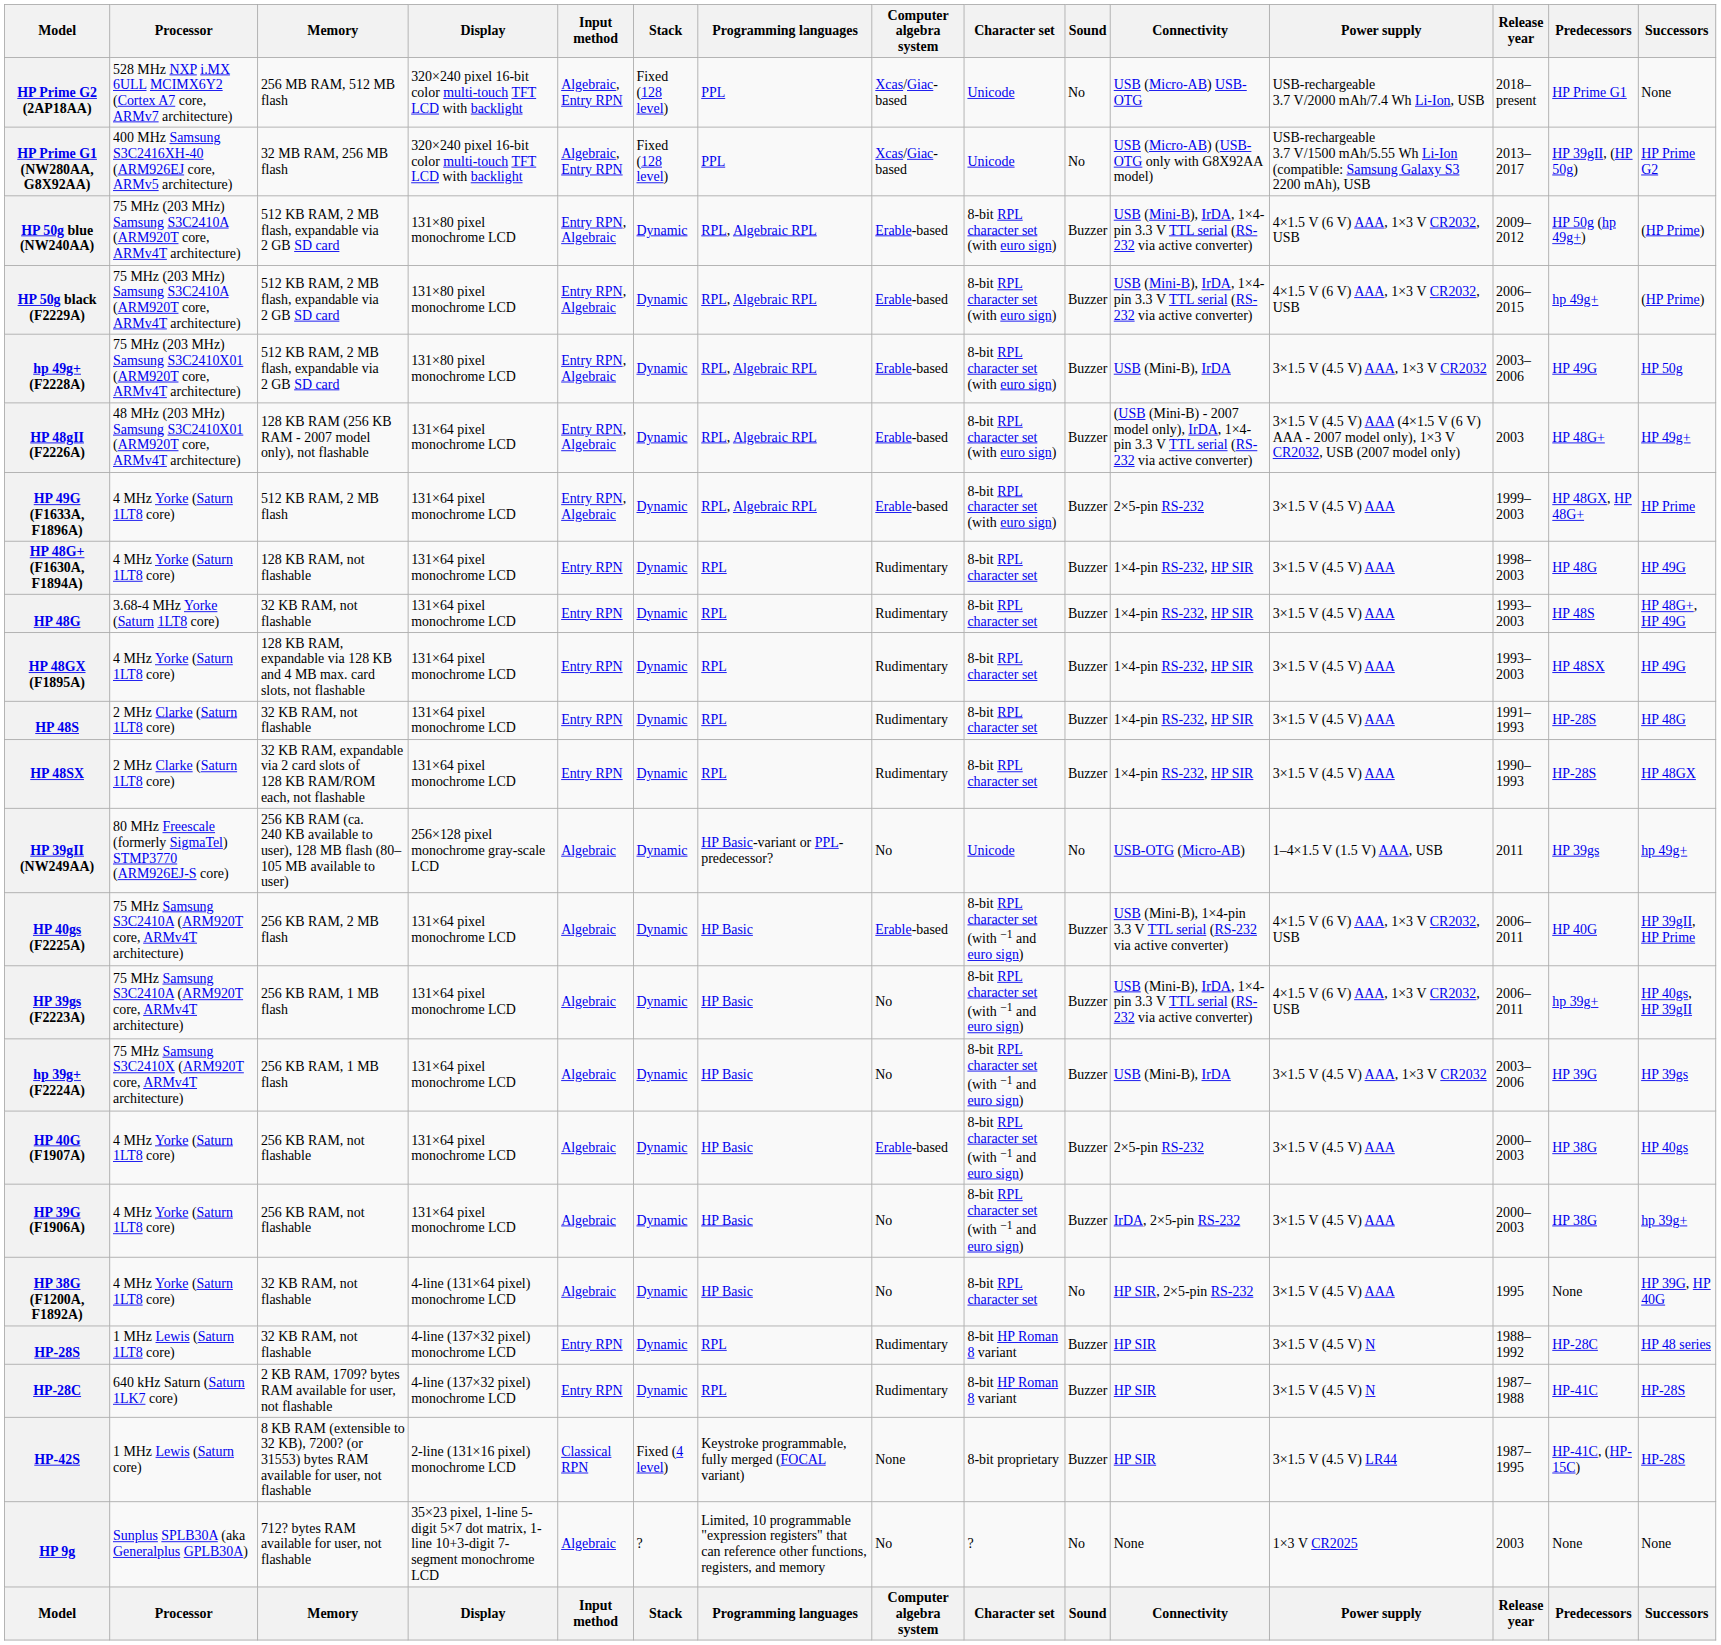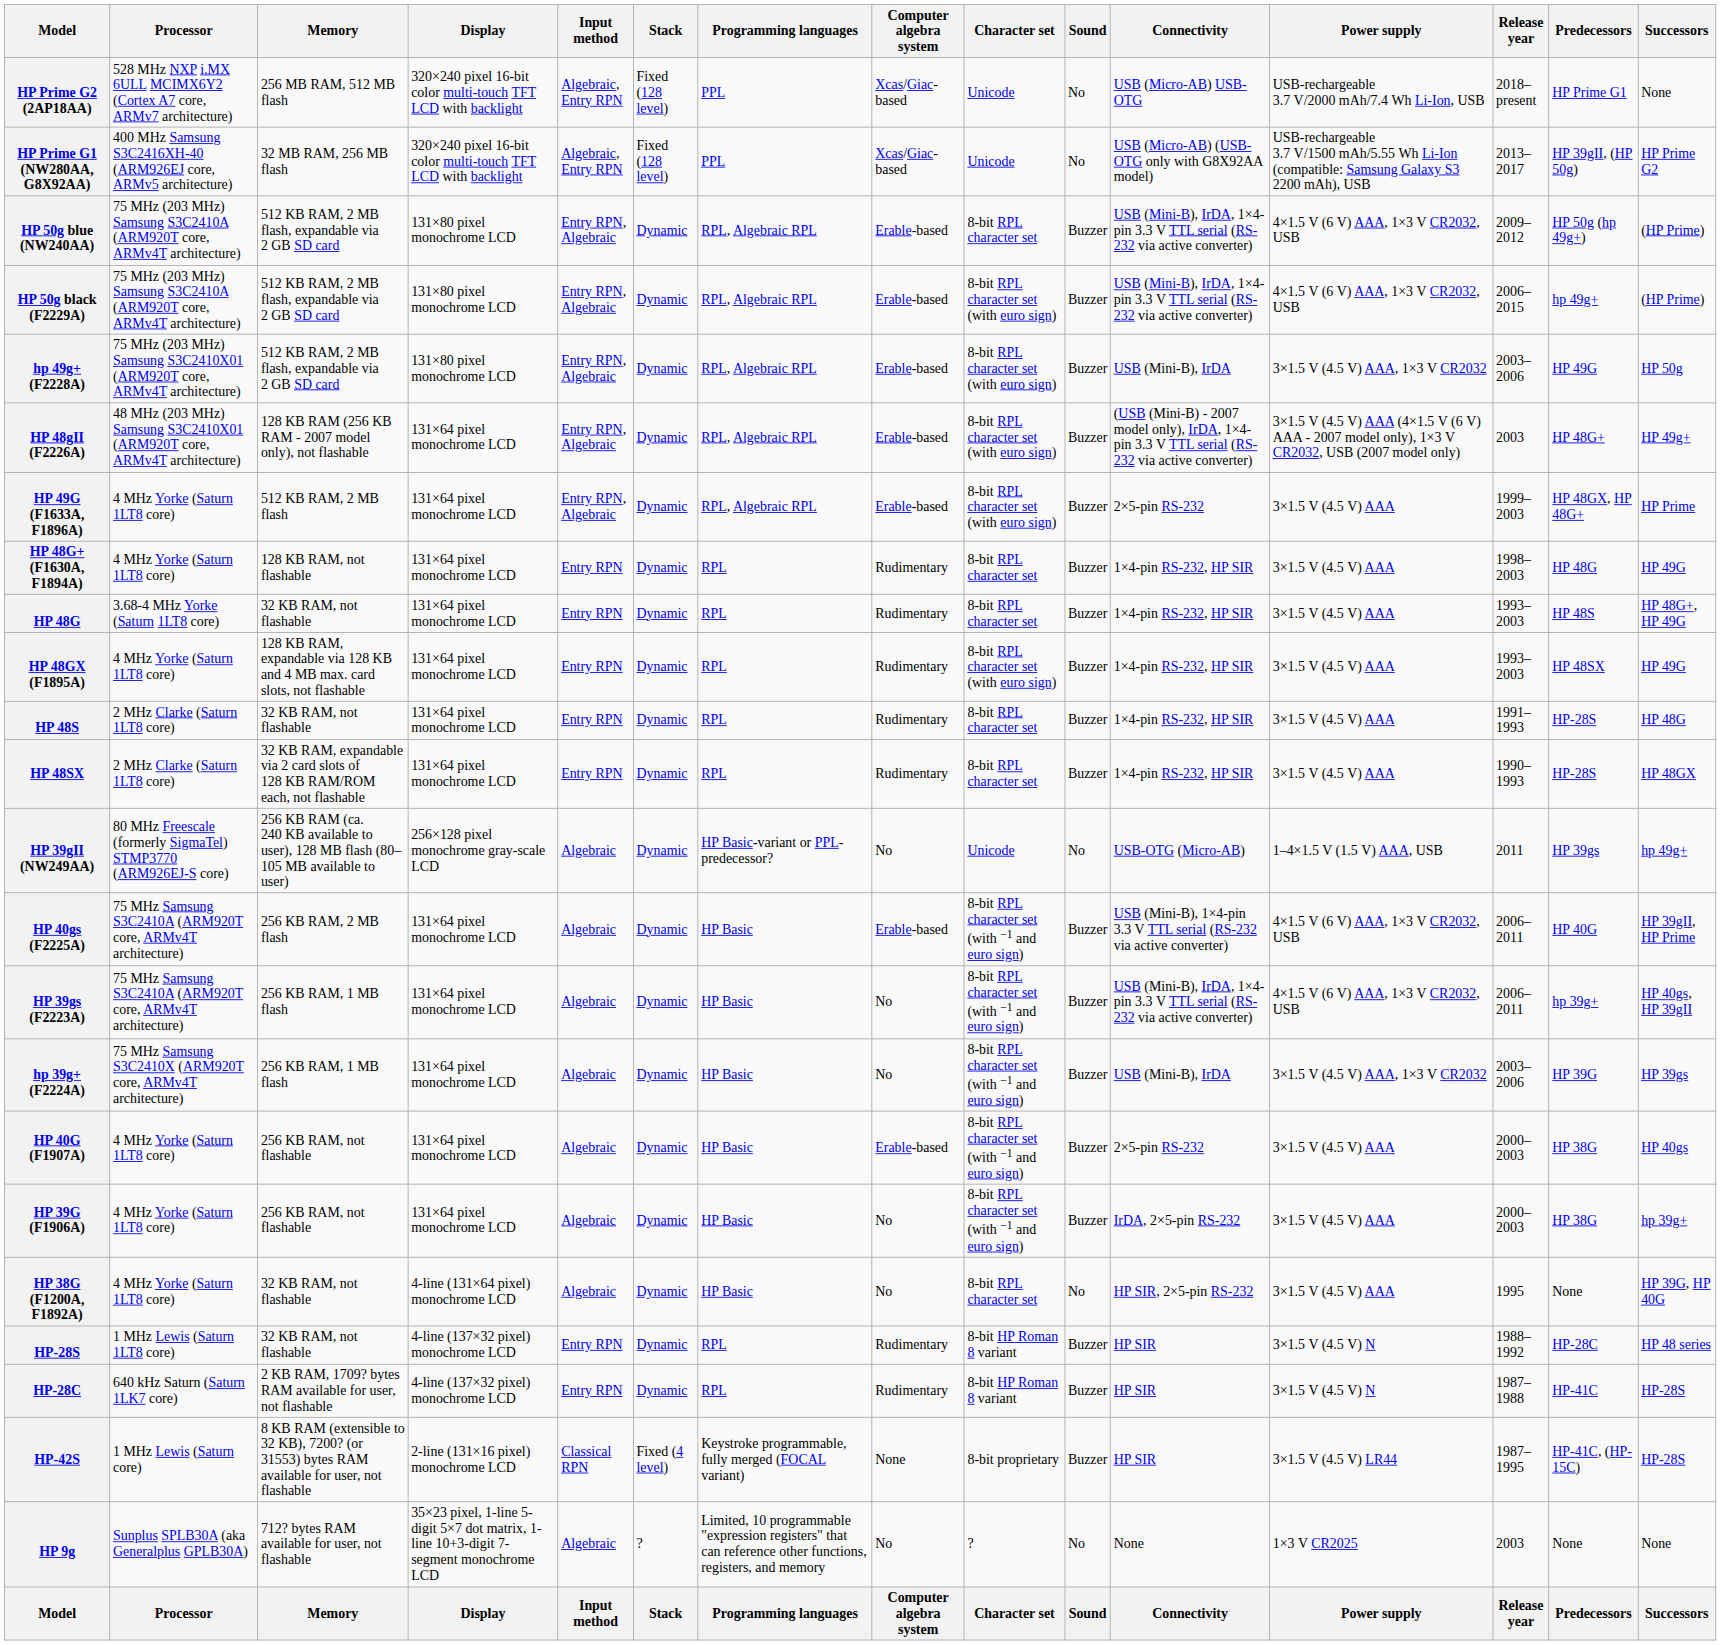HP 50g blue (NW240AA) | Character set: 8-bit RPL character set (with euro sign) -> 8-bit RPL character set
HP 48GX (F1895A) | Character set: 8-bit RPL character set -> 8-bit RPL character set (with euro sign)
